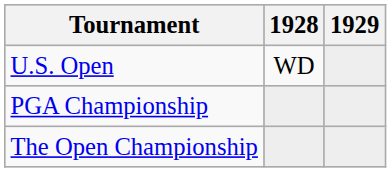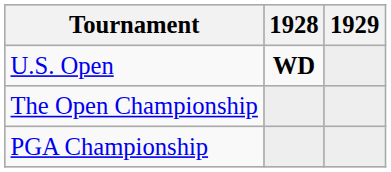U.S. Open | 1928: normal -> bold
rows swapped: The Open Championship <-> PGA Championship
